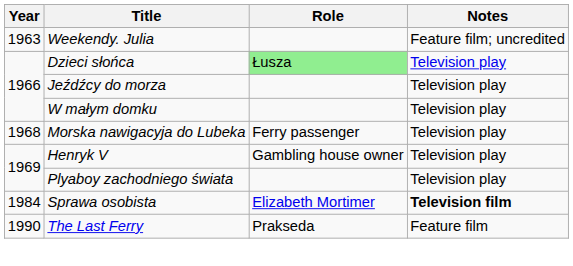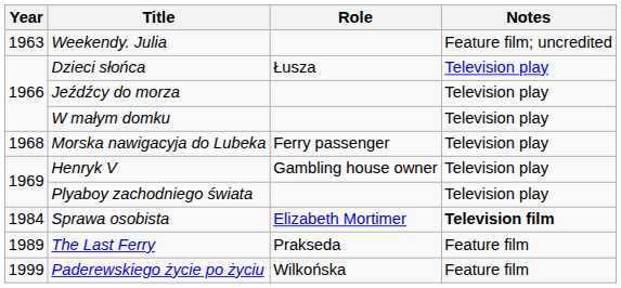Dzieci słońca | Role: lightgreen background -> no background
The Last Ferry | Year: 1990 -> 1989
+ row: 1999 | Paderewskiego życie po życiu | Wilkońska | Feature film
